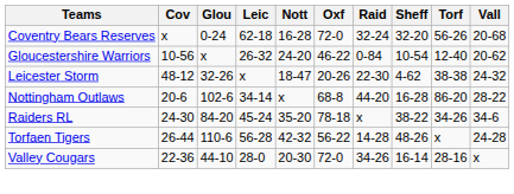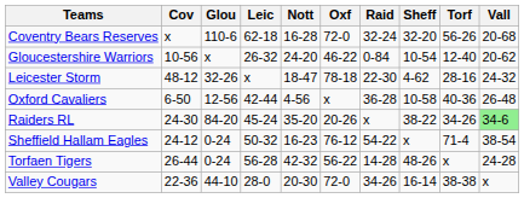Coventry Bears Reserves | Glou: 0-24 -> 110-6
Leicester Storm | Oxf: 20-26 -> 78-18
Leicester Storm | Torf: 38-38 -> 28-16
- row: Nottingham Outlaws | 20-6 | 102-6 | 34-14 | x | 68-8 | 44-20 | 16-28 | 86-20 | 28-22
+ row: Oxford Cavaliers | 6-50 | 12-56 | 42-44 | 4-56 | x | 36-28 | 10-58 | 40-36 | 26-48
Raiders RL | Oxf: 78-18 -> 20-26
Raiders RL | Vall: no background -> lightgreen background
+ row: Sheffield Hallam Eagles | 24-12 | 0-24 | 50-32 | 16-23 | 76-12 | 54-22 | x | 71-4 | 38-54
Torfaen Tigers | Glou: 110-6 -> 0-24
Valley Cougars | Torf: 28-16 -> 38-38
